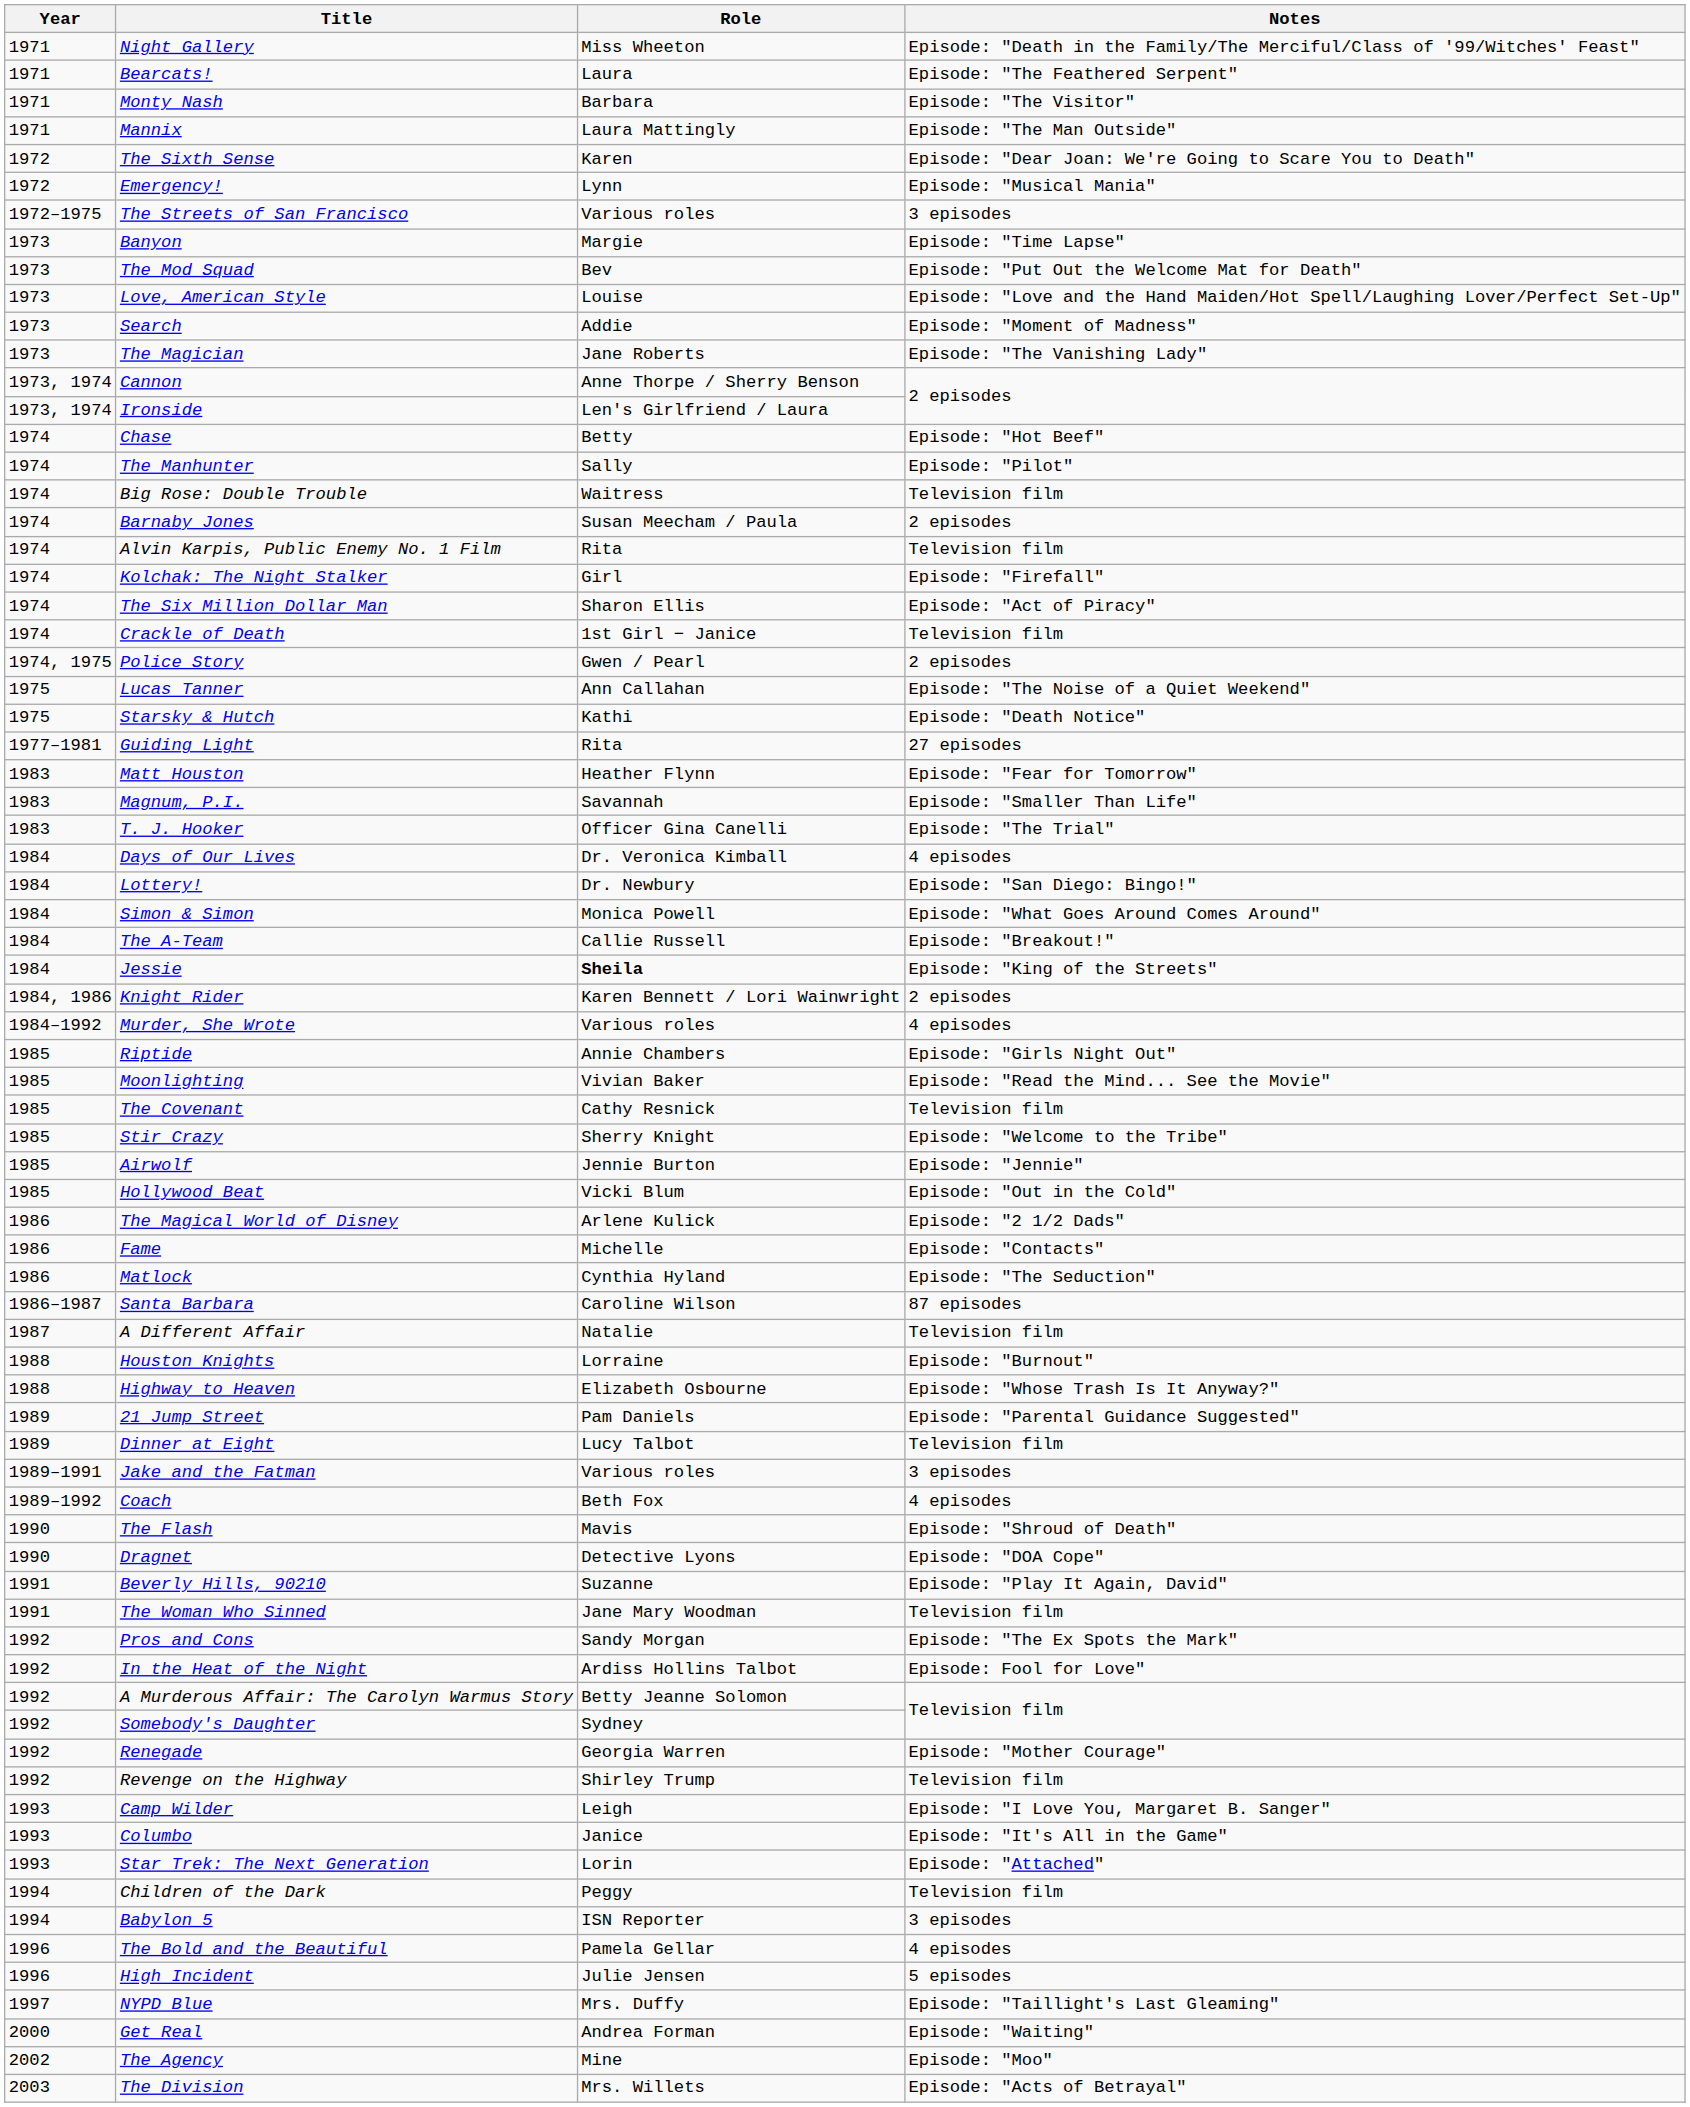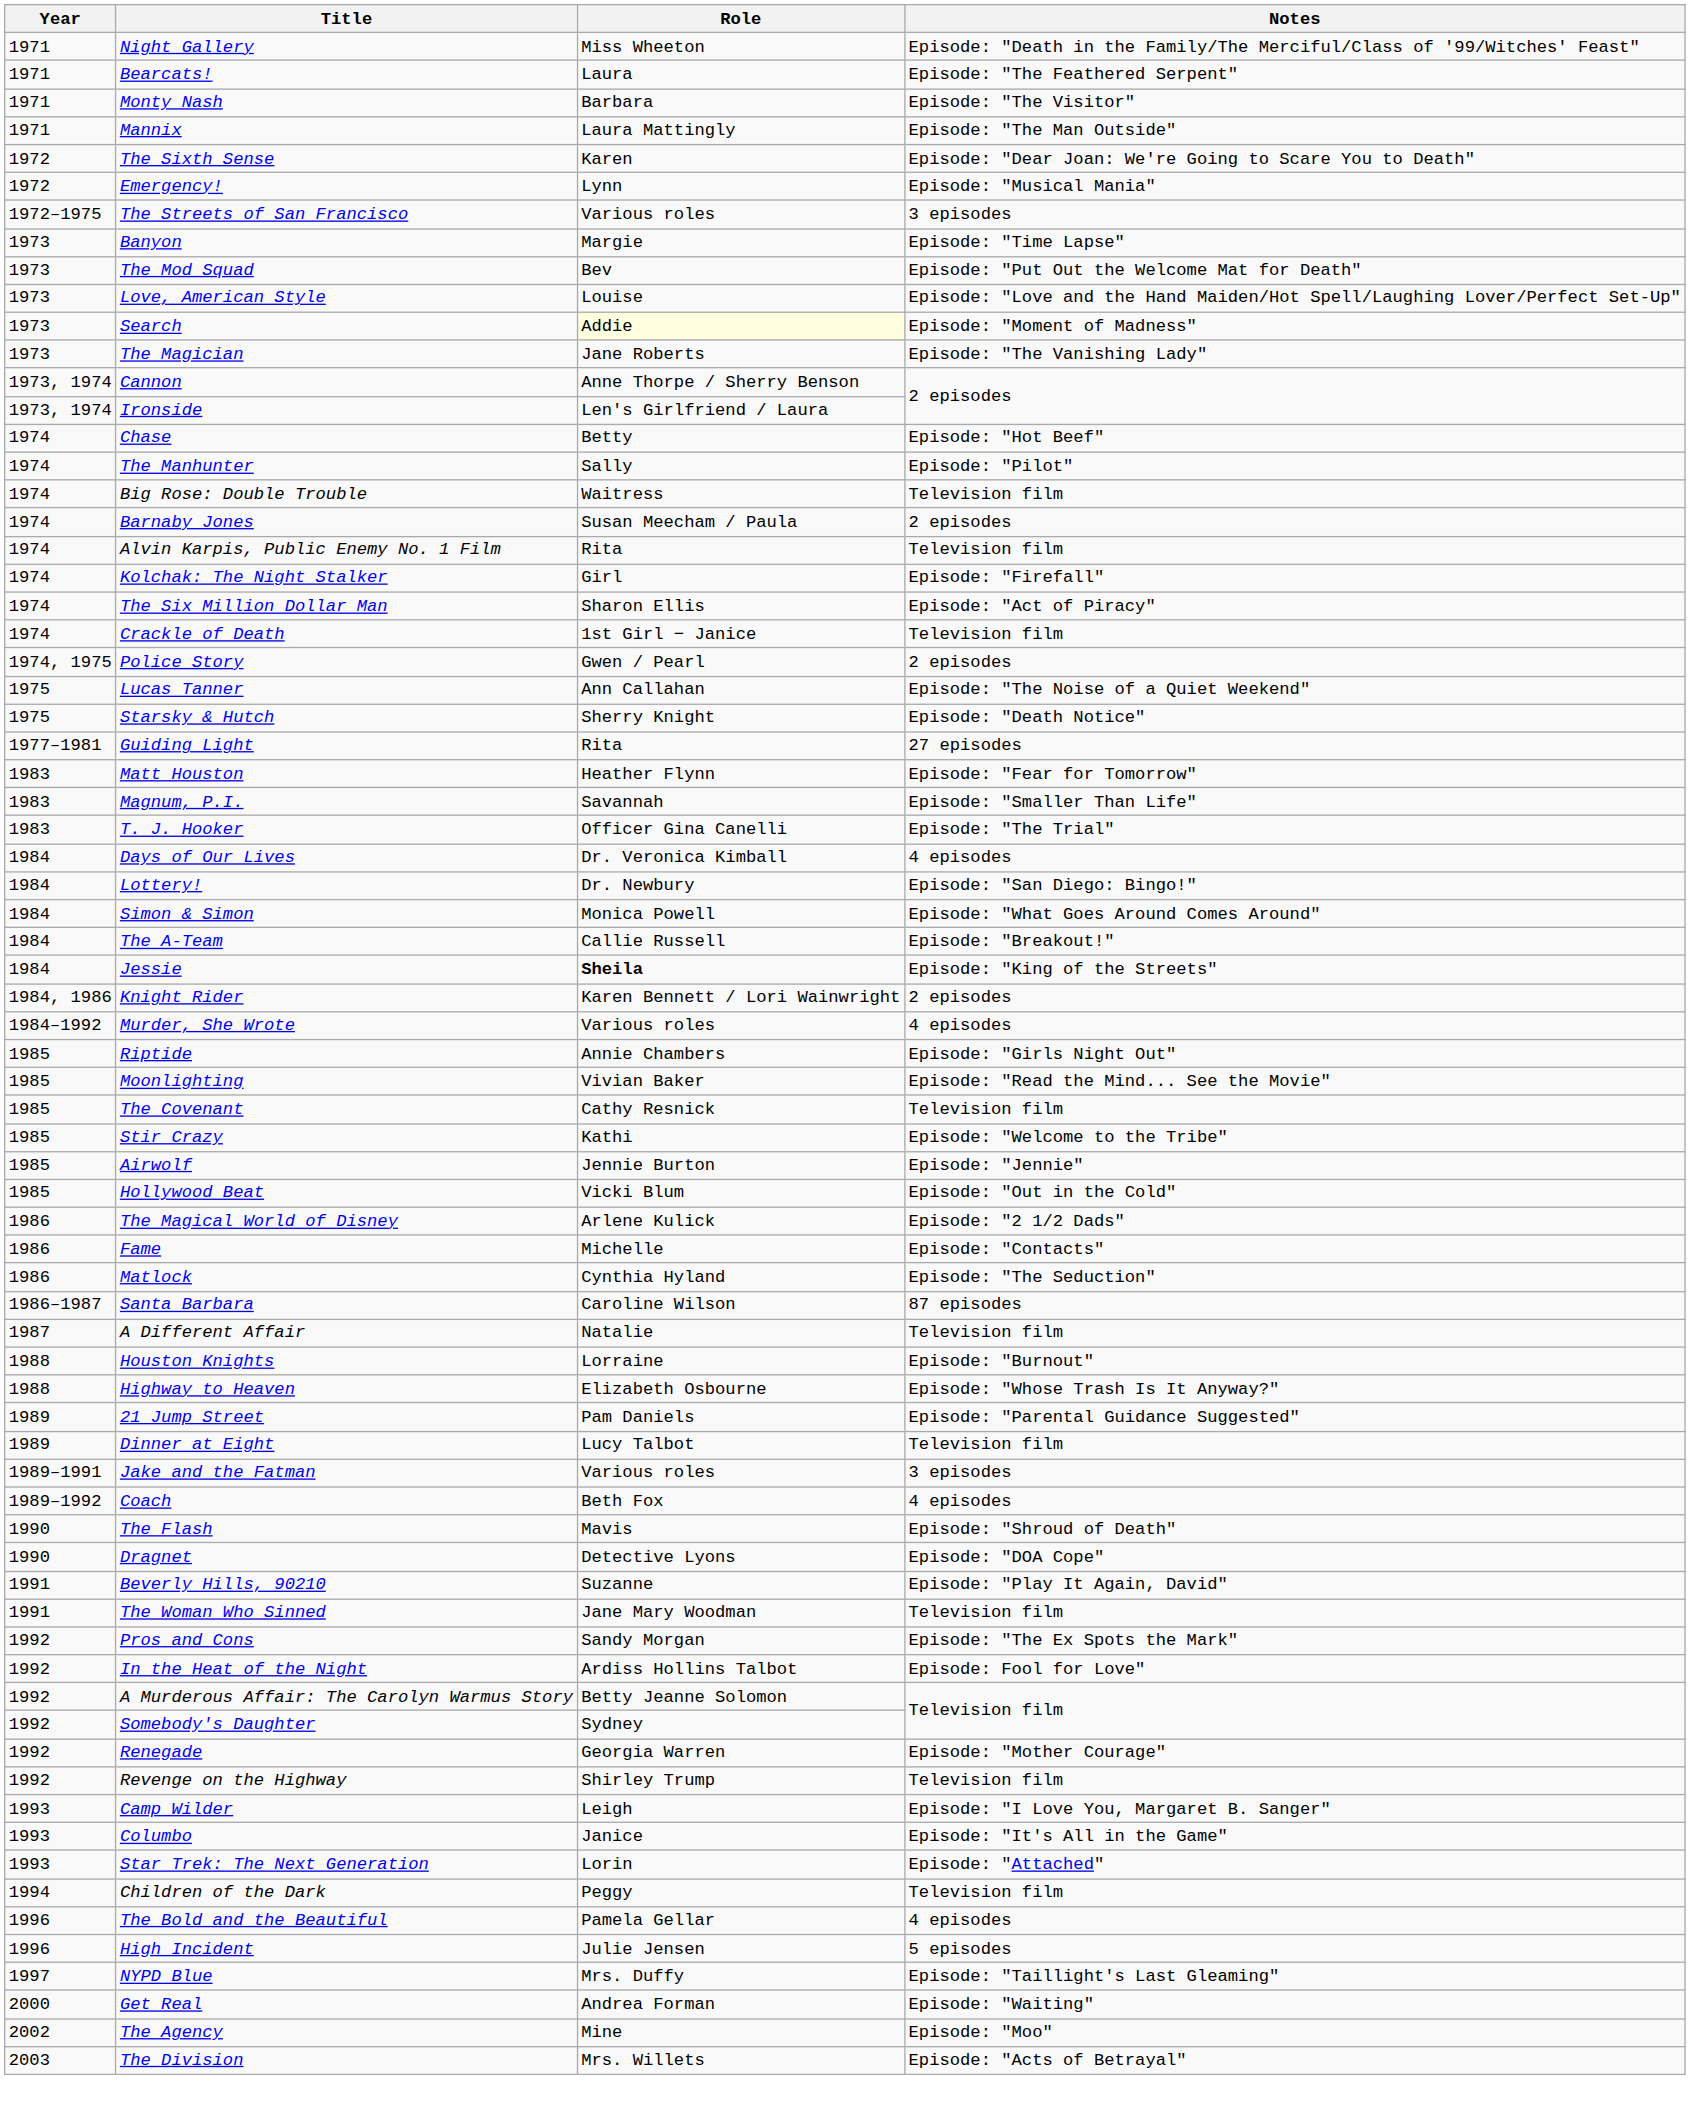Search | Role: no background -> lightyellow background
Starsky & Hutch | Role: Kathi -> Sherry Knight
Stir Crazy | Role: Sherry Knight -> Kathi
- row: 1994 | Babylon 5 | ISN Reporter | 3 episodes
